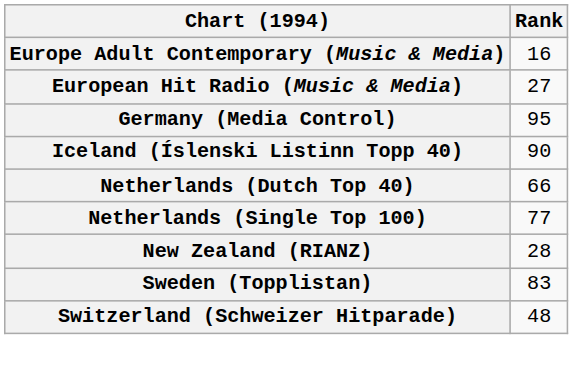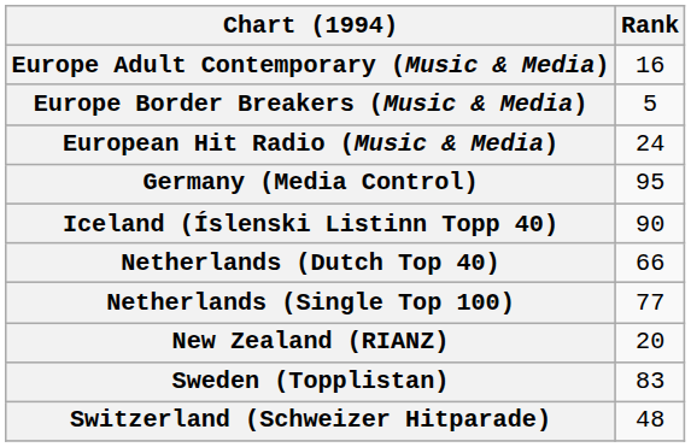+ row: Europe Border Breakers (Music & Media) | 5
European Hit Radio (Music & Media) | Rank: 27 -> 24
New Zealand (RIANZ) | Rank: 28 -> 20
